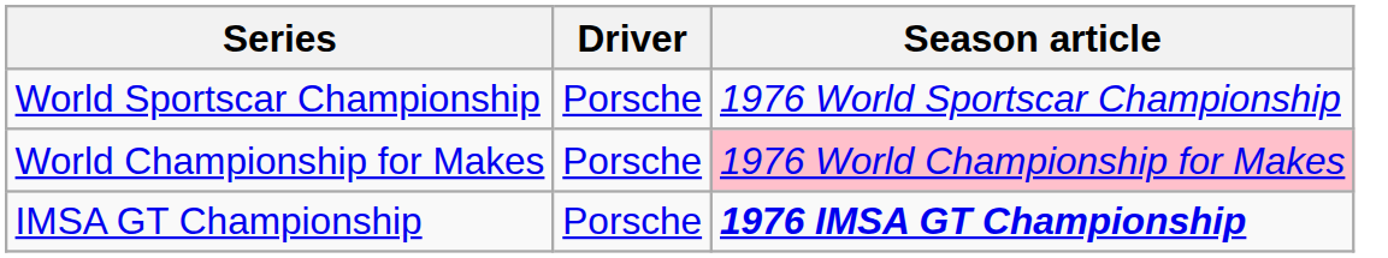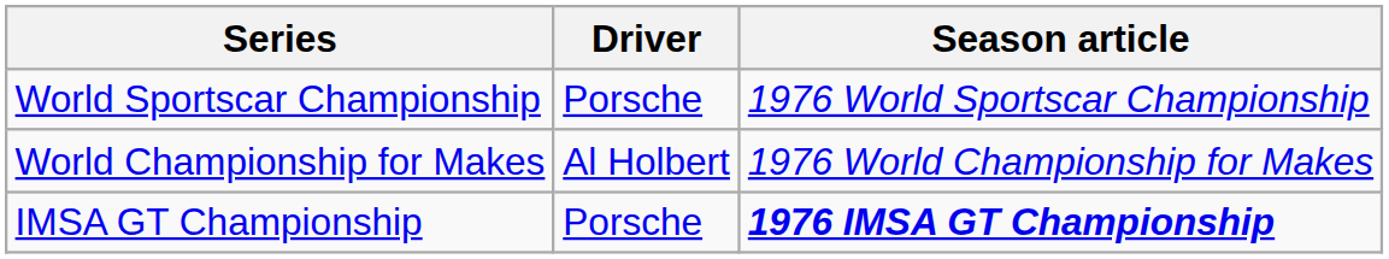World Championship for Makes | Driver: Porsche -> Al Holbert
World Championship for Makes | Season article: pink background -> no background
